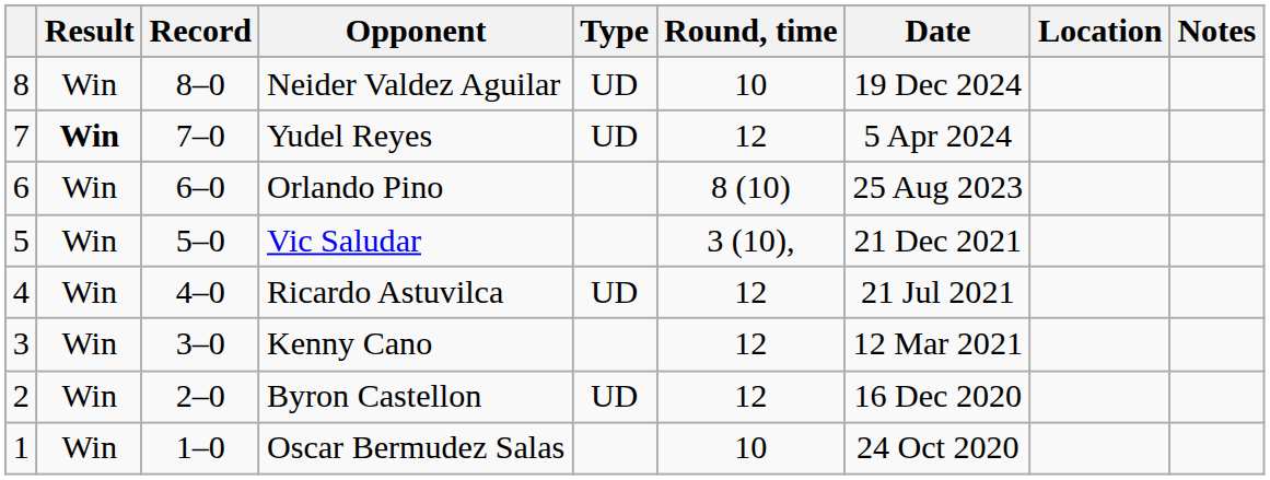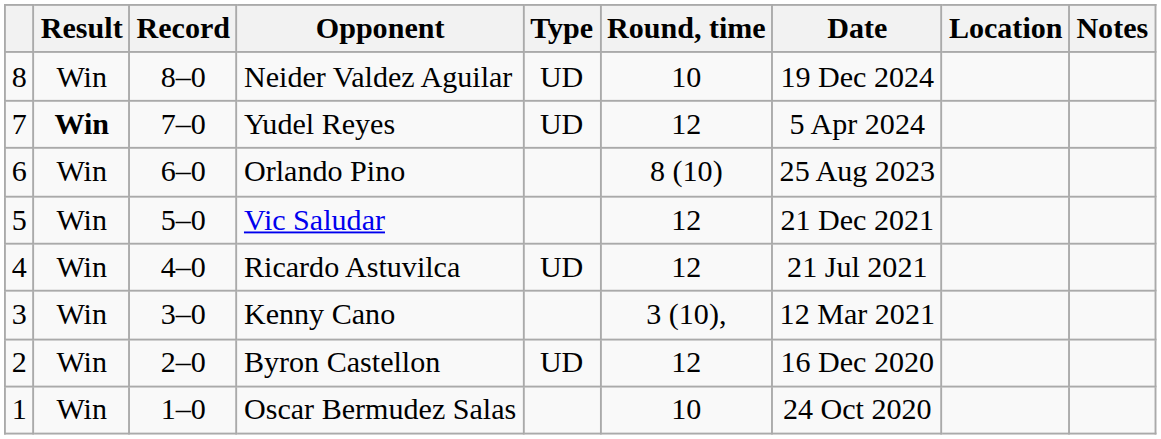Vic Saludar | Round, time: 3 (10), -> 12
Kenny Cano | Round, time: 12 -> 3 (10),
